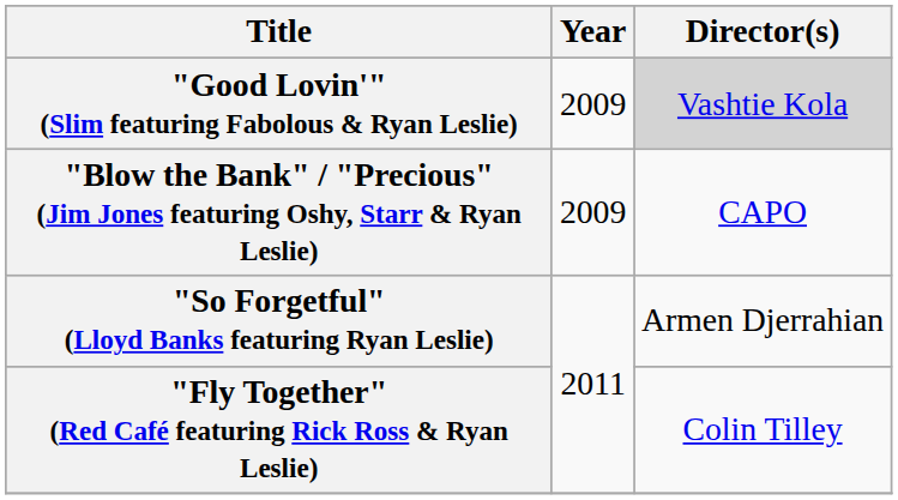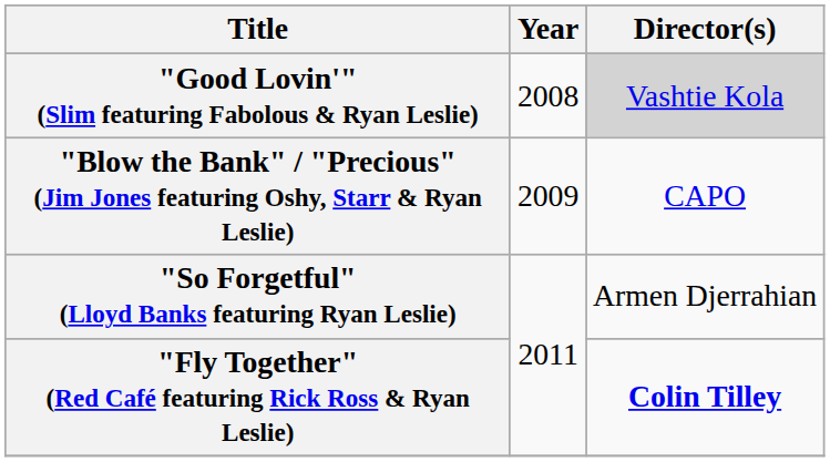"Good Lovin'" (Slim featuring Fabolous & Ryan Leslie) | Year: 2009 -> 2008
"Fly Together" (Red Café featuring Rick Ross & Ryan Leslie) | Director(s): normal -> bold
